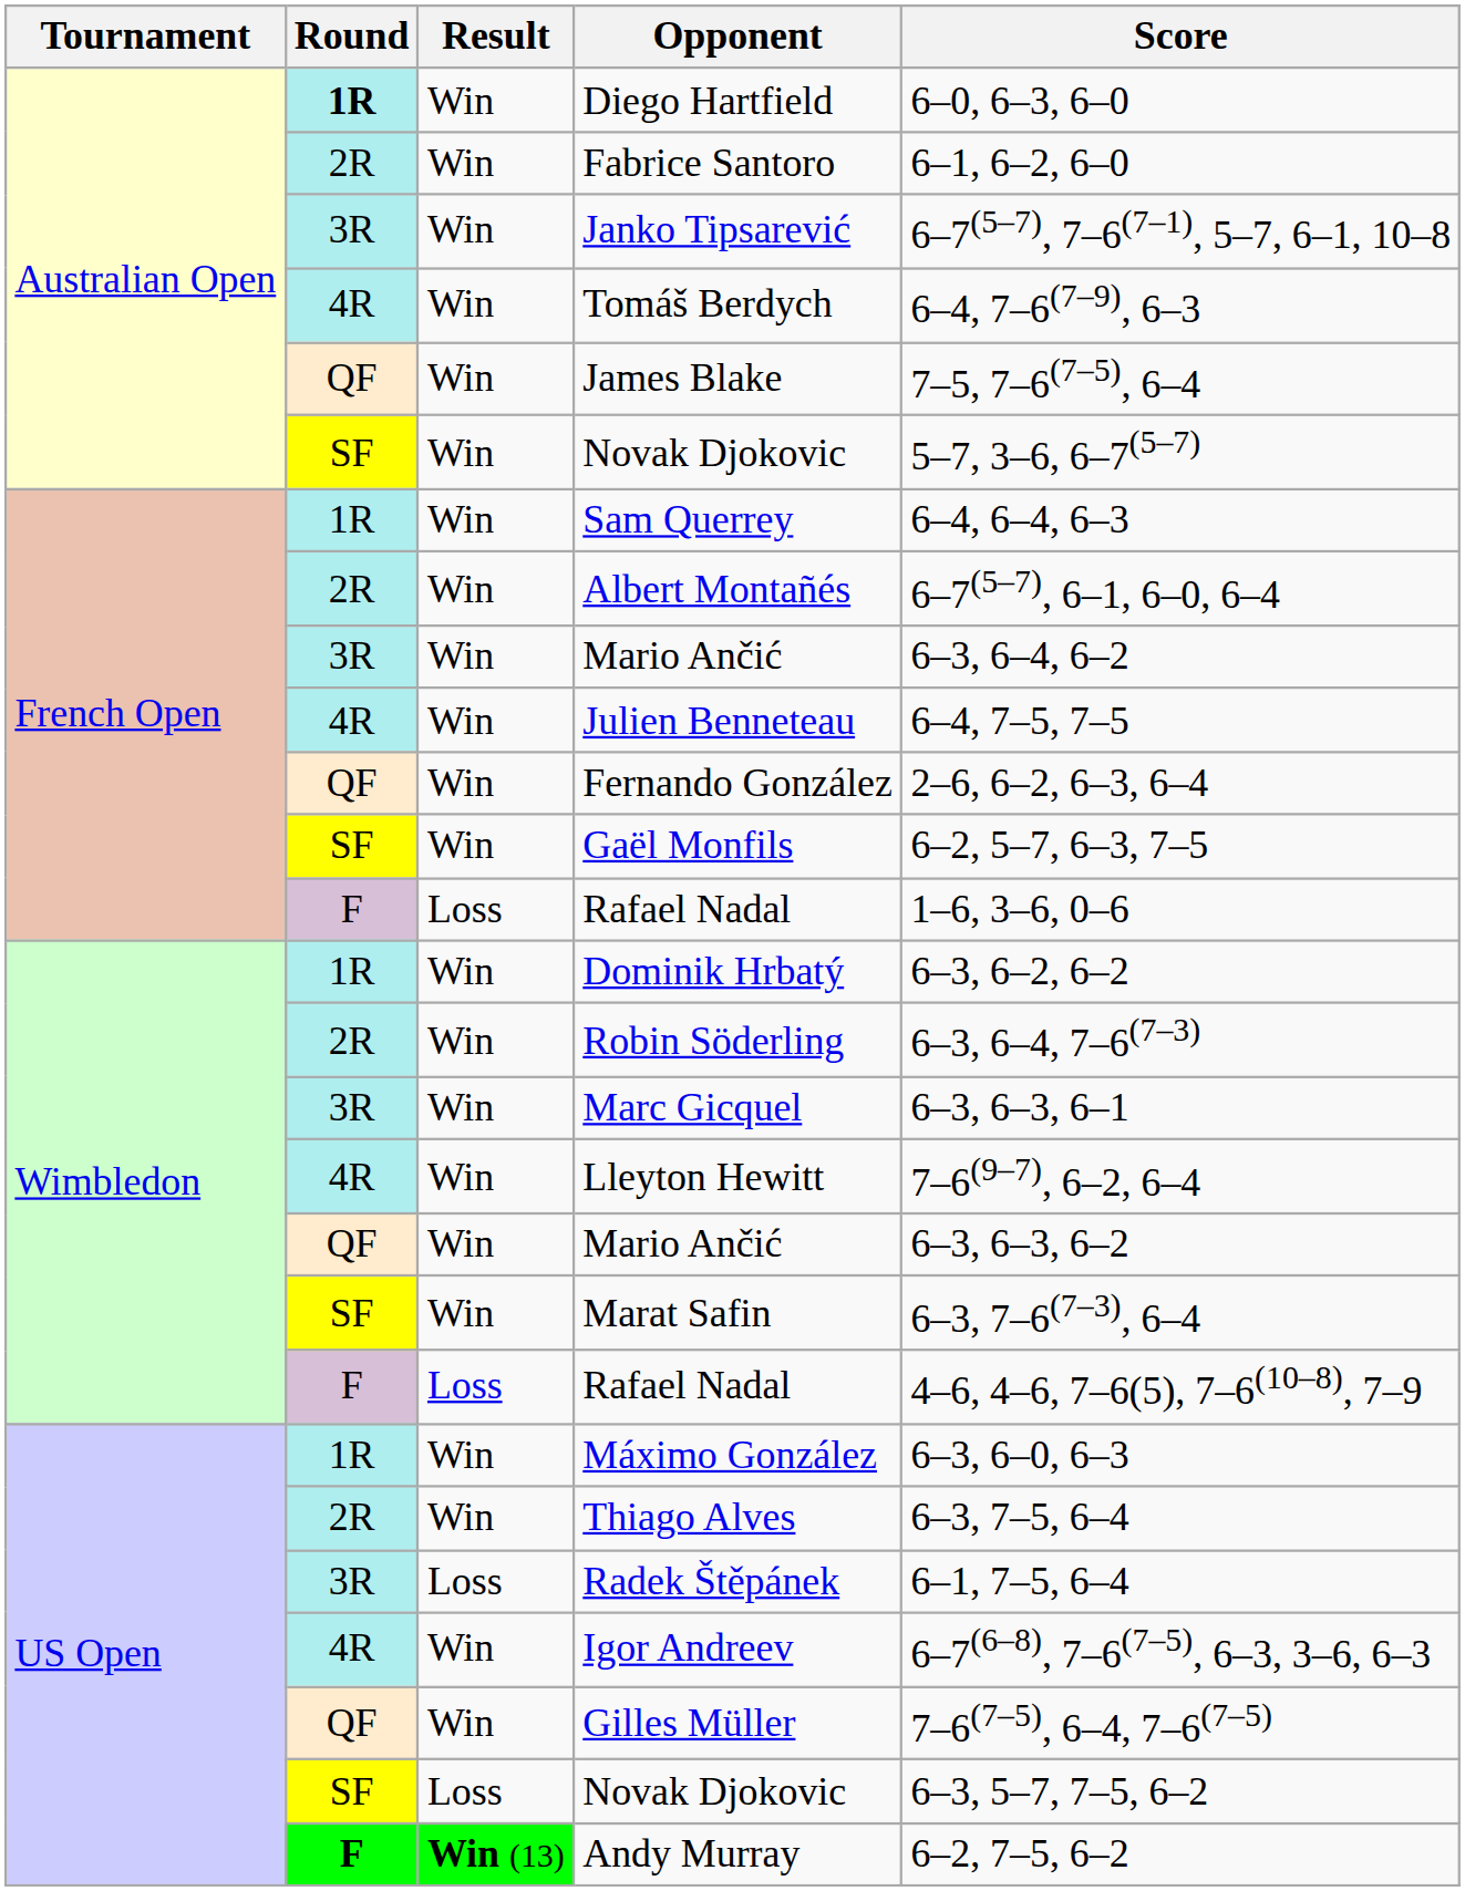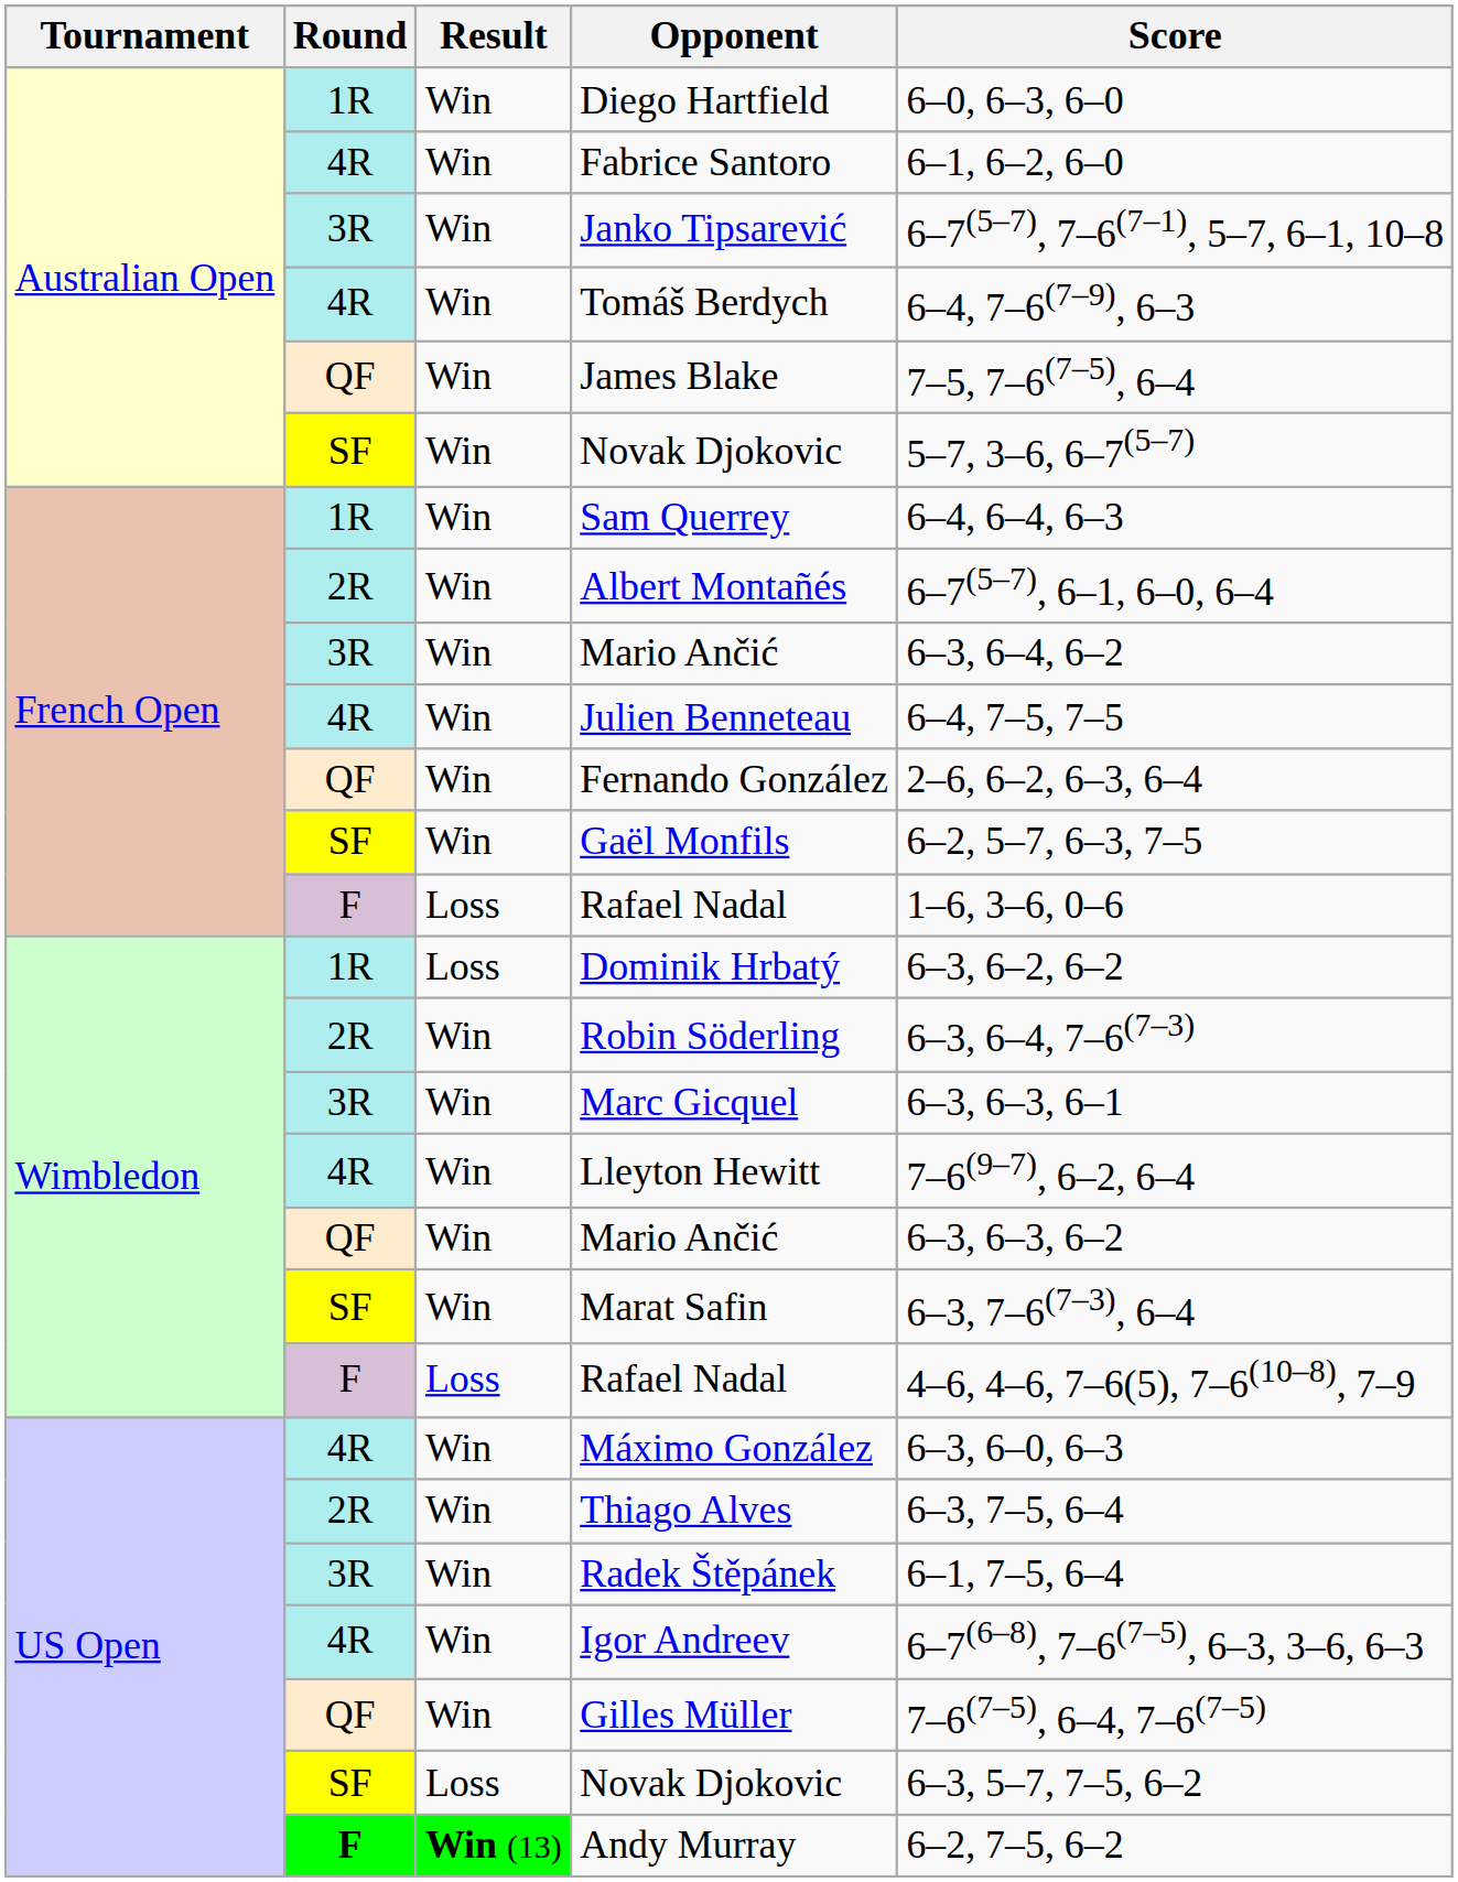Diego Hartfield | Round: bold -> normal
Fabrice Santoro | Round: 2R -> 4R
Dominik Hrbatý | Result: Win -> Loss
Máximo González | Round: 1R -> 4R
Radek Štěpánek | Result: Loss -> Win
